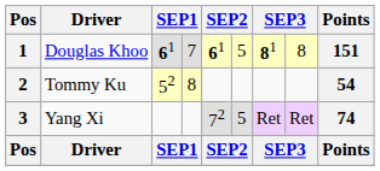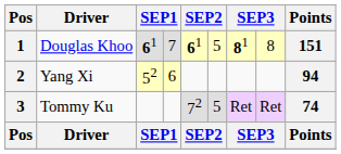2 | Driver: Tommy Ku -> Yang Xi
2 | column 4: 8 -> 6
2 | Points: 54 -> 94
3 | Driver: Yang Xi -> Tommy Ku
